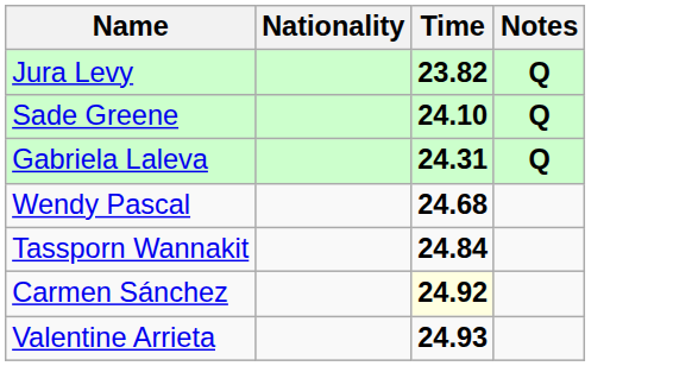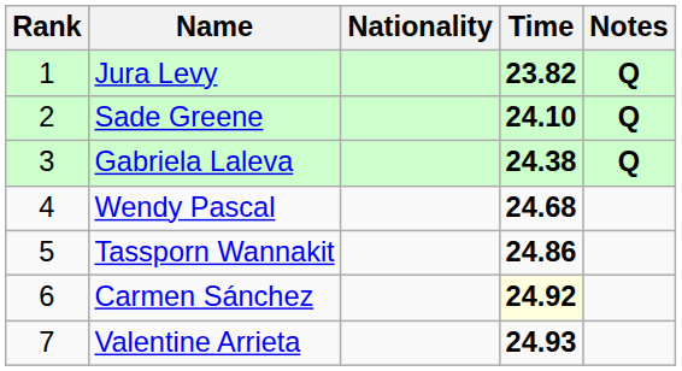+ column: Rank | 1 | 2 | 3 | 4 | 5 | 6 | 7
Gabriela Laleva | Time: 24.31 -> 24.38
Tassporn Wannakit | Time: 24.84 -> 24.86
